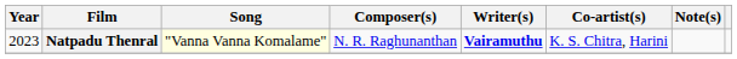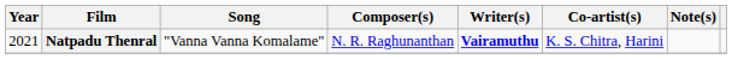Natpadu Thenral | Year: 2023 -> 2021
Natpadu Thenral | Song: lightyellow background -> no background
